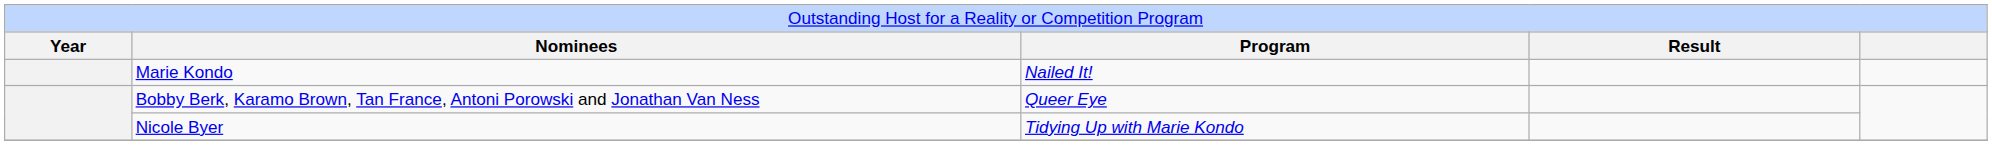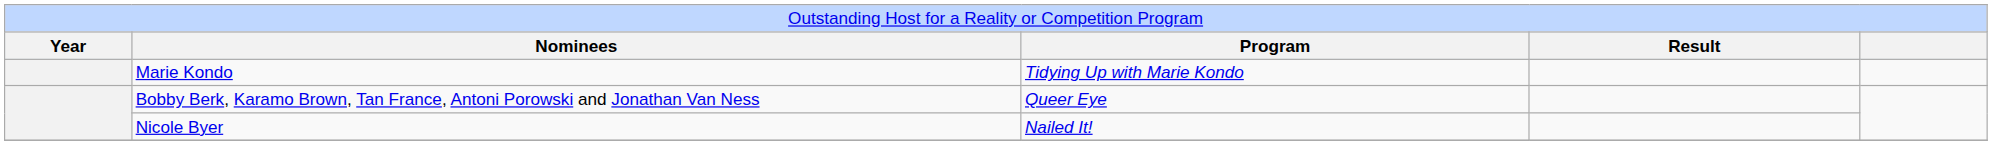Marie Kondo | column 3: Nailed It! -> Tidying Up with Marie Kondo
Nicole Byer | column 3: Tidying Up with Marie Kondo -> Nailed It!
